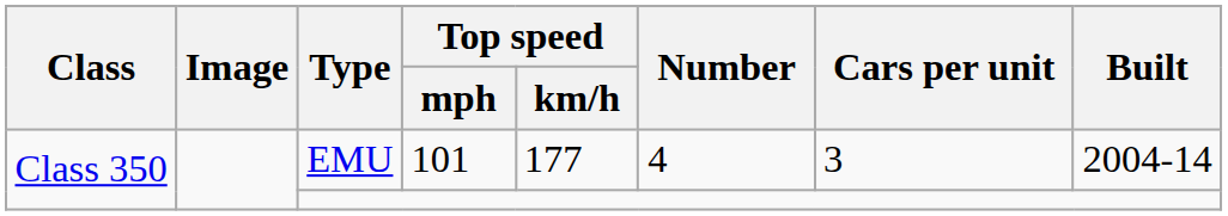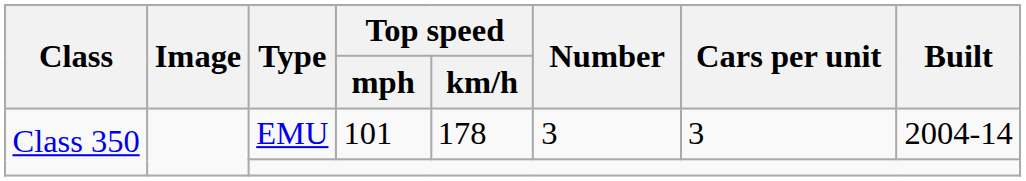EMU | Top speed / km/h: 177 -> 178
EMU | Number: 4 -> 3
